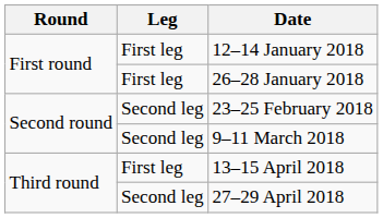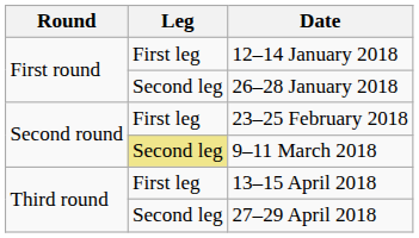26–28 January 2018 | Leg: First leg -> Second leg
23–25 February 2018 | Leg: Second leg -> First leg
9–11 March 2018 | Leg: no background -> khaki background
